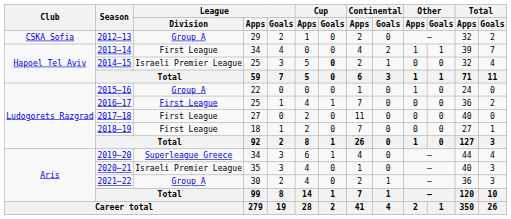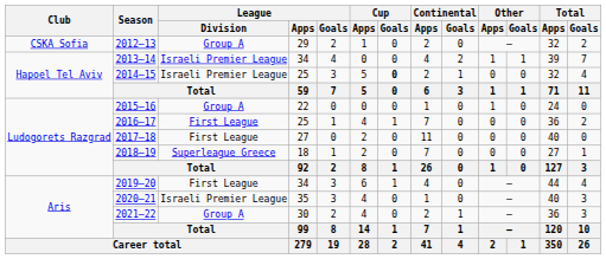2013–14 | League / Division: First League -> Israeli Premier League
2018–19 | League / Division: First League -> Superleague Greece
2019–20 | League / Division: Superleague Greece -> First League
